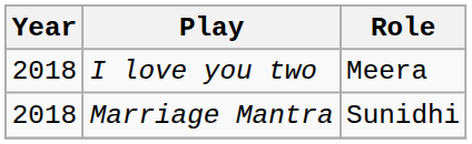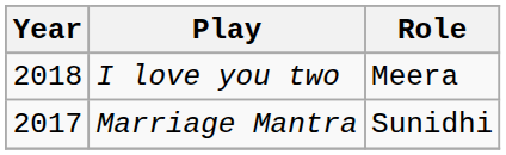Marriage Mantra | Year: 2018 -> 2017
